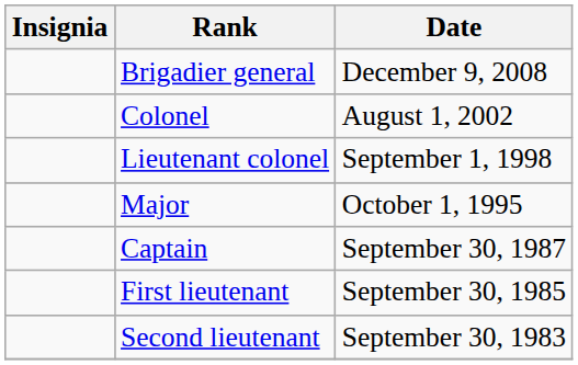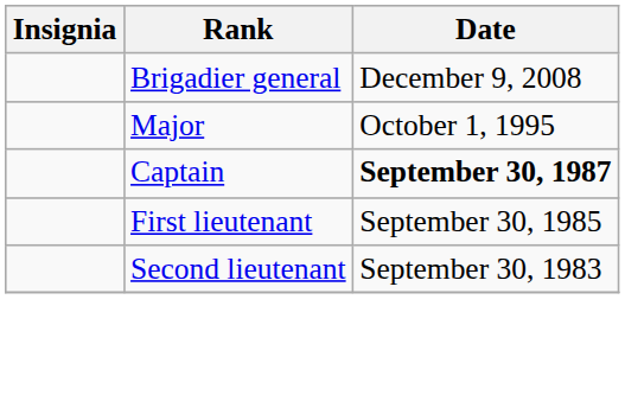- row: Colonel | August 1, 2002
- row: Lieutenant colonel | September 1, 1998
Captain | Date: normal -> bold
